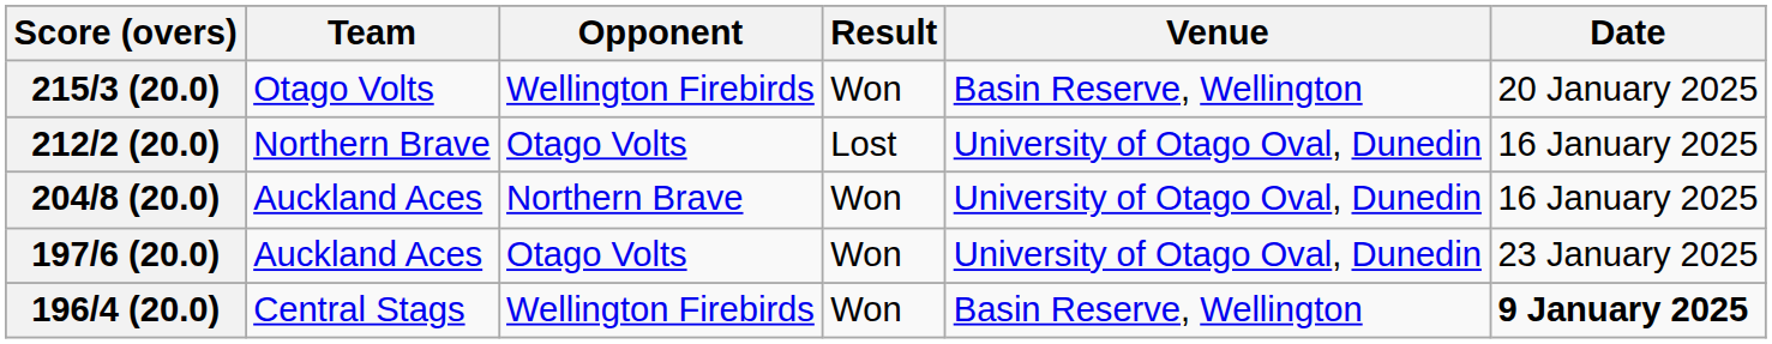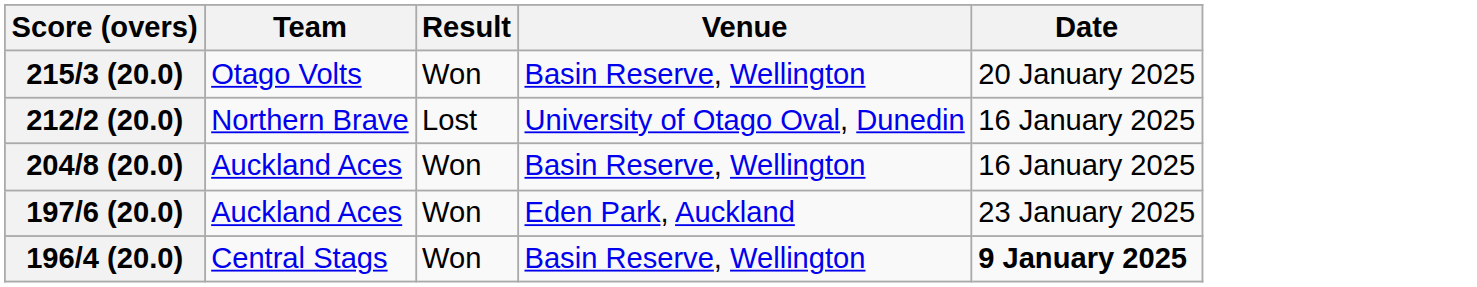- column: Opponent | Wellington Firebirds | Otago Volts | Northern Brave | Otago Volts | Wellington Firebirds
204/8 (20.0) | Venue: University of Otago Oval, Dunedin -> Basin Reserve, Wellington
197/6 (20.0) | Venue: University of Otago Oval, Dunedin -> Eden Park, Auckland
